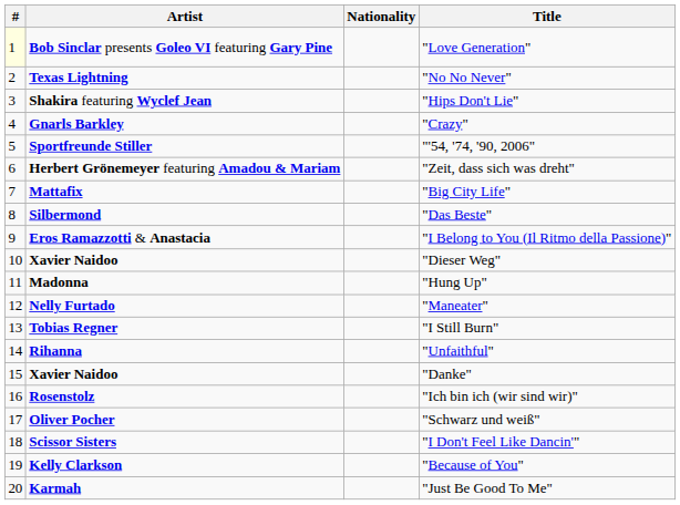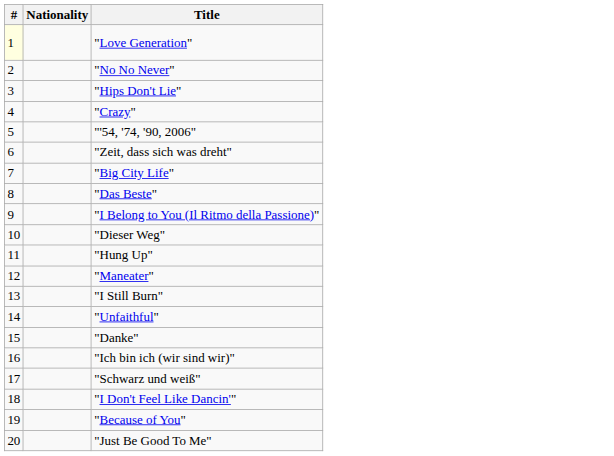- column: Artist | Bob Sinclar presents Goleo VI featuring Gary Pine | Texas Lightning | Shakira featuring Wyclef Jean | Gnarls Barkley | Sportfreunde Stiller | Herbert Grönemeyer featuring Amadou & Mariam | Mattafix | Silbermond | Eros Ramazzotti & Anastacia | Xavier Naidoo | Madonna | Nelly Furtado | Tobias Regner | Rihanna | Xavier Naidoo | Rosenstolz | Oliver Pocher | Scissor Sisters | Kelly Clarkson | Karmah
